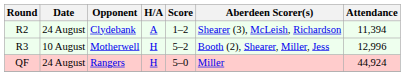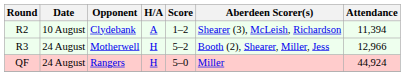Clydebank | Date: 24 August -> 10 August
Motherwell | Date: 10 August -> 24 August
Motherwell | Attendance: 12,996 -> 12,966
